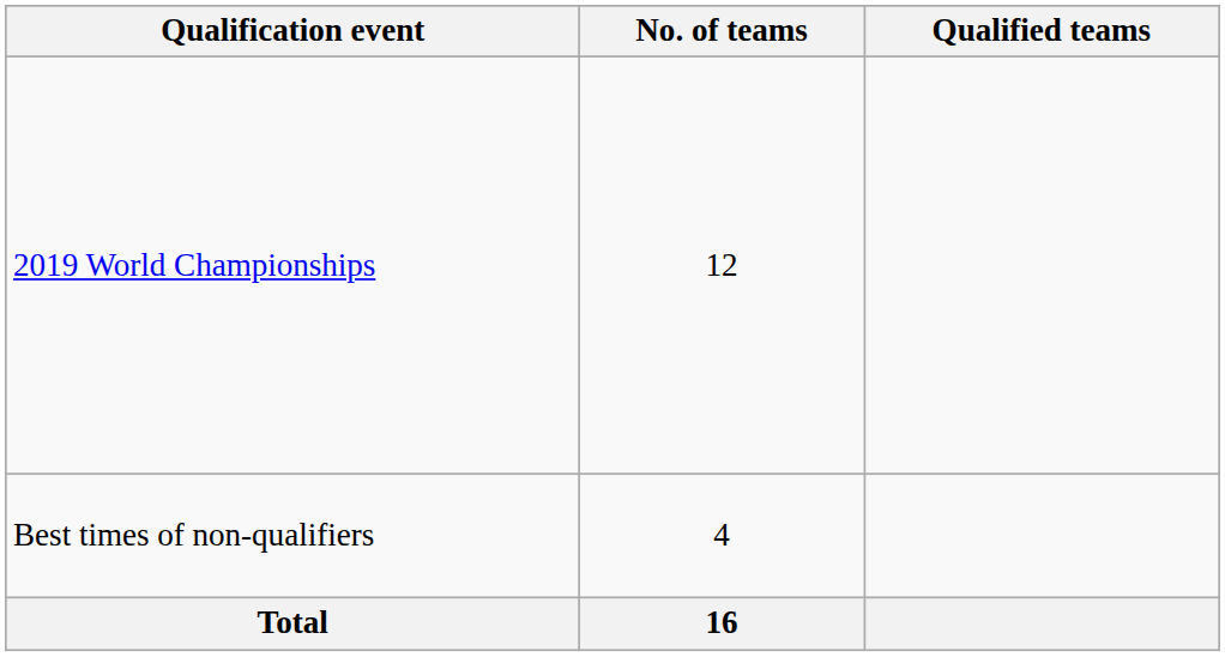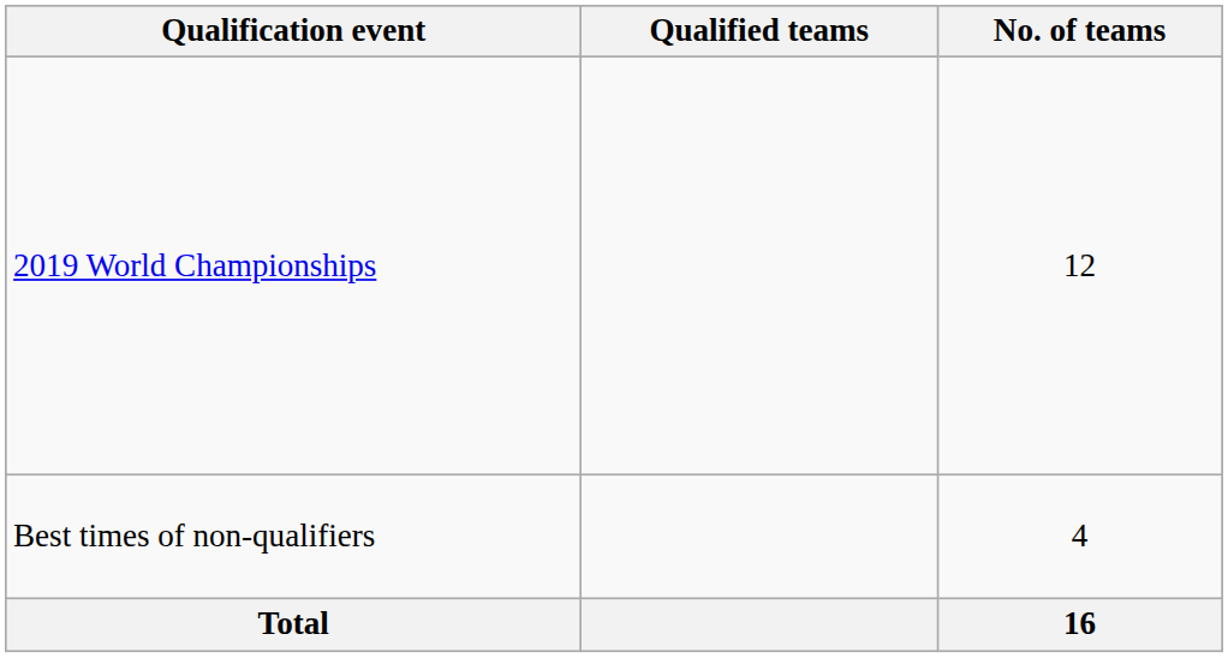columns swapped: No. of teams <-> Qualified teams
